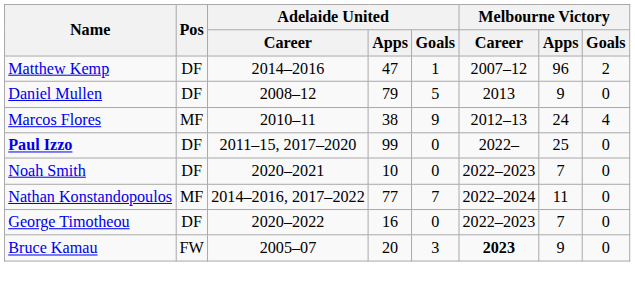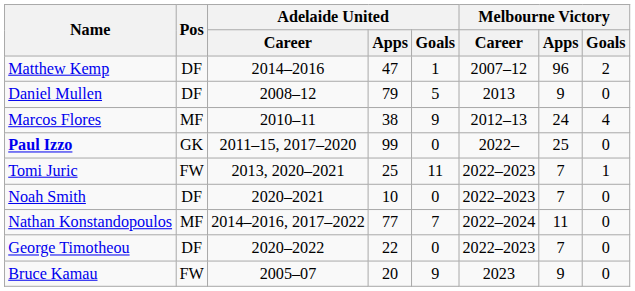Paul Izzo | Pos: DF -> GK
+ row: Tomi Juric | FW | 2013, 2020–2021 | 25 | 11 | 2022–2023 | 7 | 1
George Timotheou | Adelaide United / Apps: 16 -> 22
Bruce Kamau | Adelaide United / Goals: 3 -> 9
Bruce Kamau | Melbourne Victory / Career: bold -> normal
